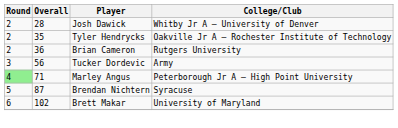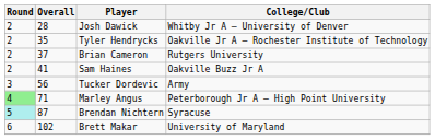Brian Cameron | Overall: 36 -> 37
+ row: 2 | 41 | Sam Haines | Oakville Buzz Jr A
Brendan Nichtern | Round: no background -> paleturquoise background
